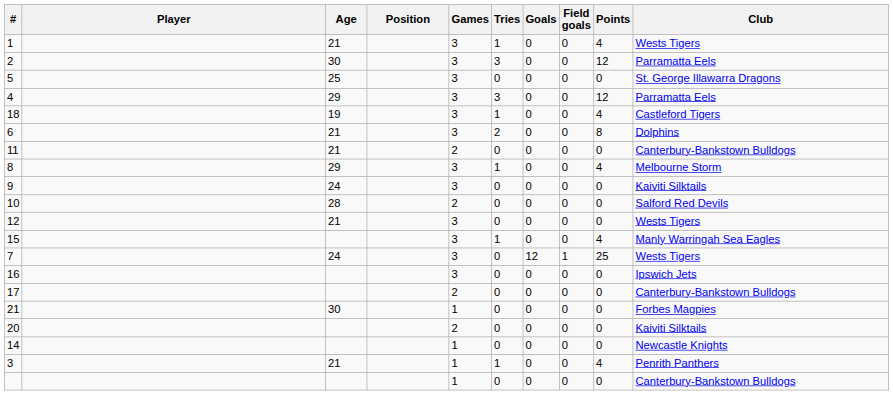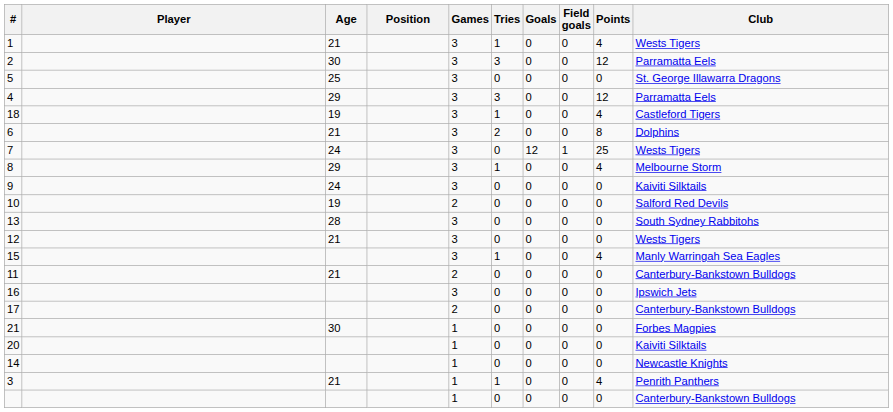rows swapped: 7 <-> 11
10 | Age: 28 -> 19
+ row: 13 | 28 | 3 | 0 | 0 | 0 | 0 | South Sydney Rabbitohs
20 | Games: 2 -> 1
